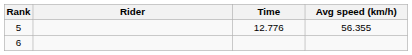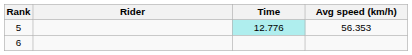5 | Time: no background -> paleturquoise background
5 | Avg speed (km/h): 56.355 -> 56.353
